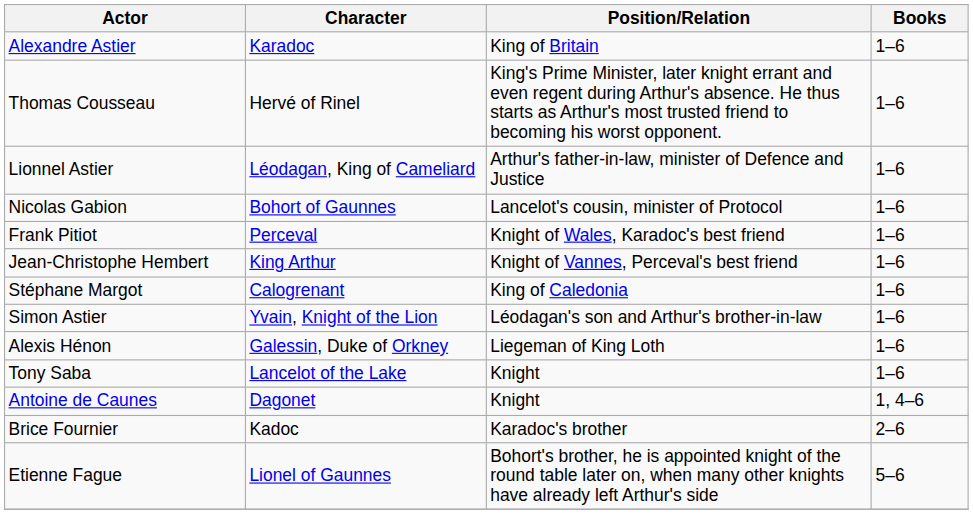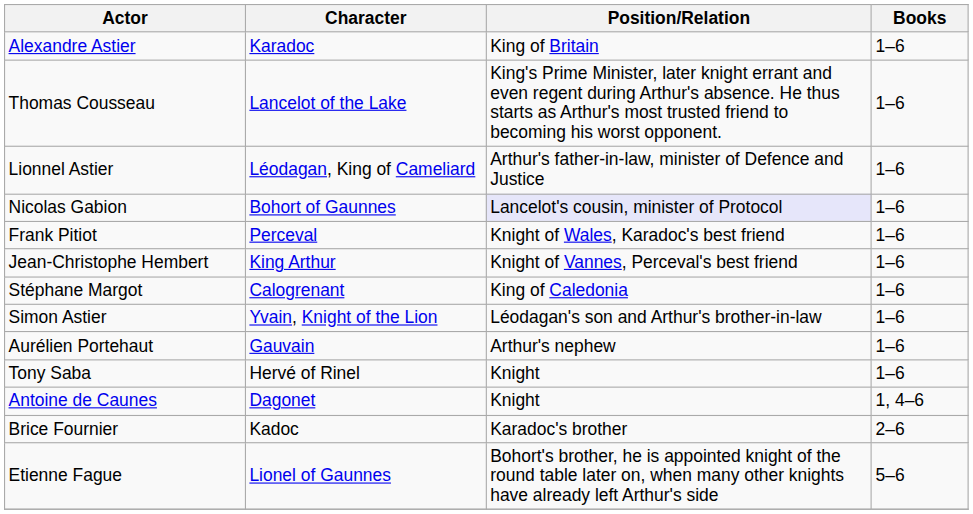Thomas Cousseau | Character: Hervé of Rinel -> Lancelot of the Lake
Nicolas Gabion | Position/Relation: no background -> lavender background
+ row: Aurélien Portehaut | Gauvain | Arthur's nephew | 1–6
- row: Alexis Hénon | Galessin, Duke of Orkney | Liegeman of King Loth | 1–6
Tony Saba | Character: Lancelot of the Lake -> Hervé of Rinel
